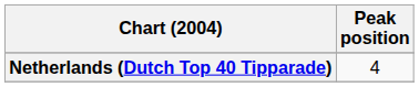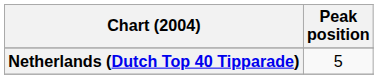Netherlands (Dutch Top 40 Tipparade) | Peak position: 4 -> 5
